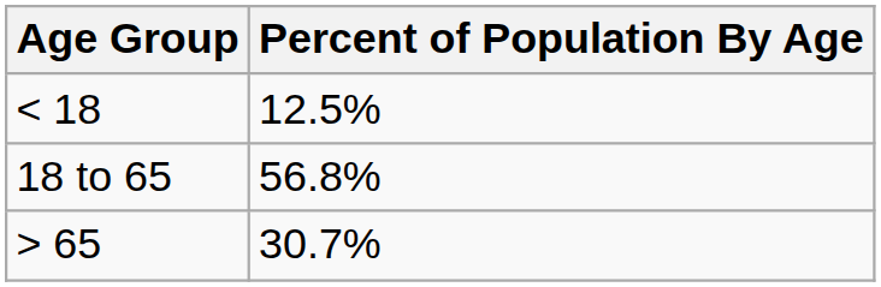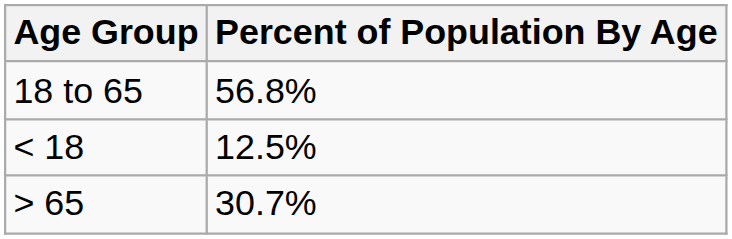rows swapped: < 18 <-> 18 to 65
